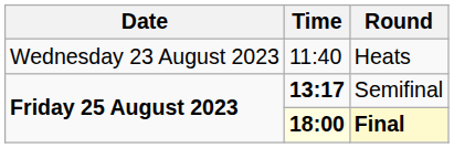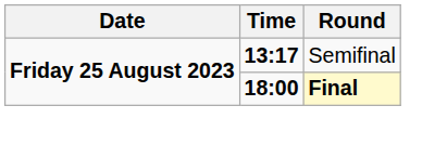- row: Wednesday 23 August 2023 | 11:40 | Heats
Final | Time: lightyellow background -> no background
